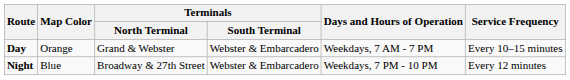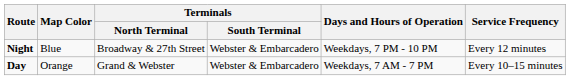rows swapped: Day <-> Night
